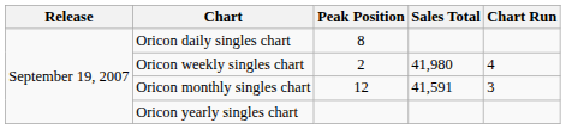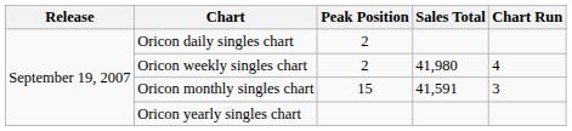Oricon daily singles chart | Peak Position: 8 -> 2
Oricon monthly singles chart | Peak Position: 12 -> 15
